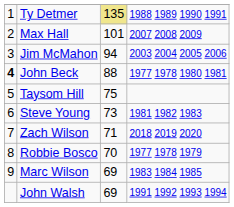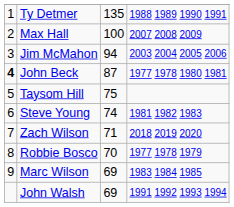Ty Detmer | column 3: khaki background -> no background
Max Hall | column 3: 101 -> 100
John Beck | column 3: 88 -> 87
Steve Young | column 3: 73 -> 74
